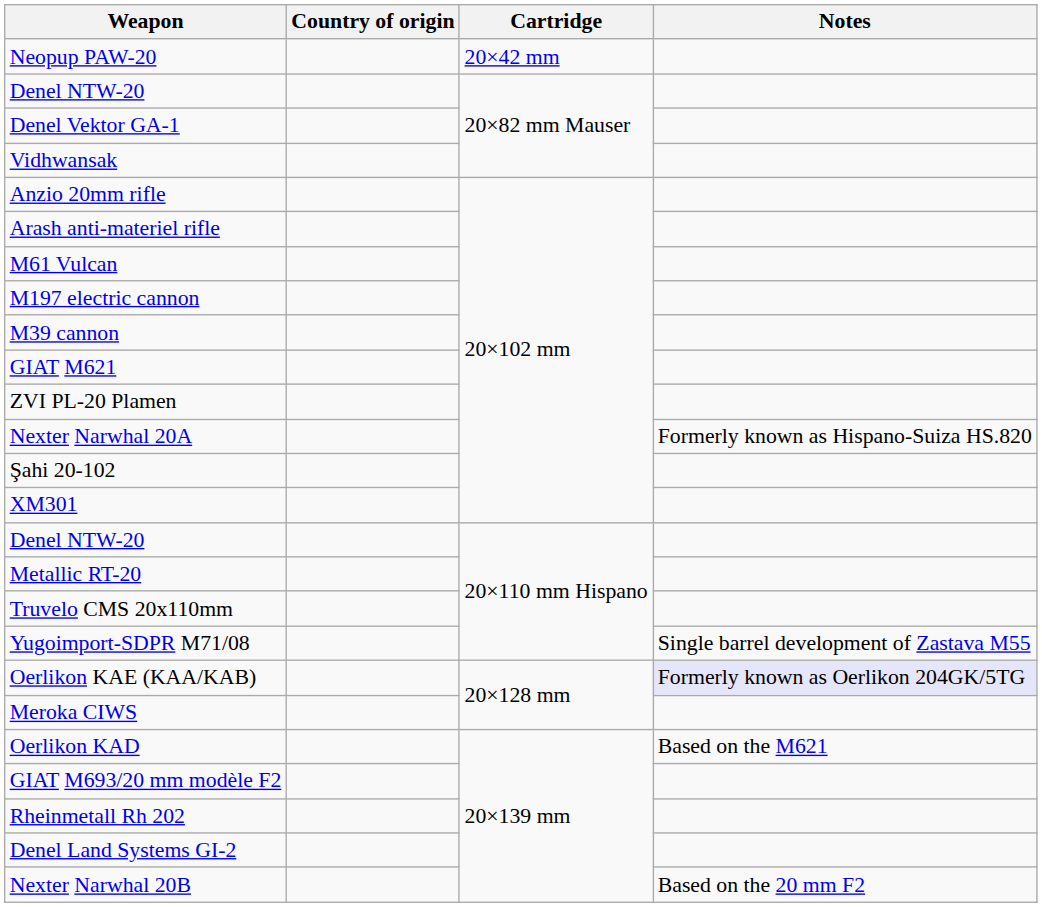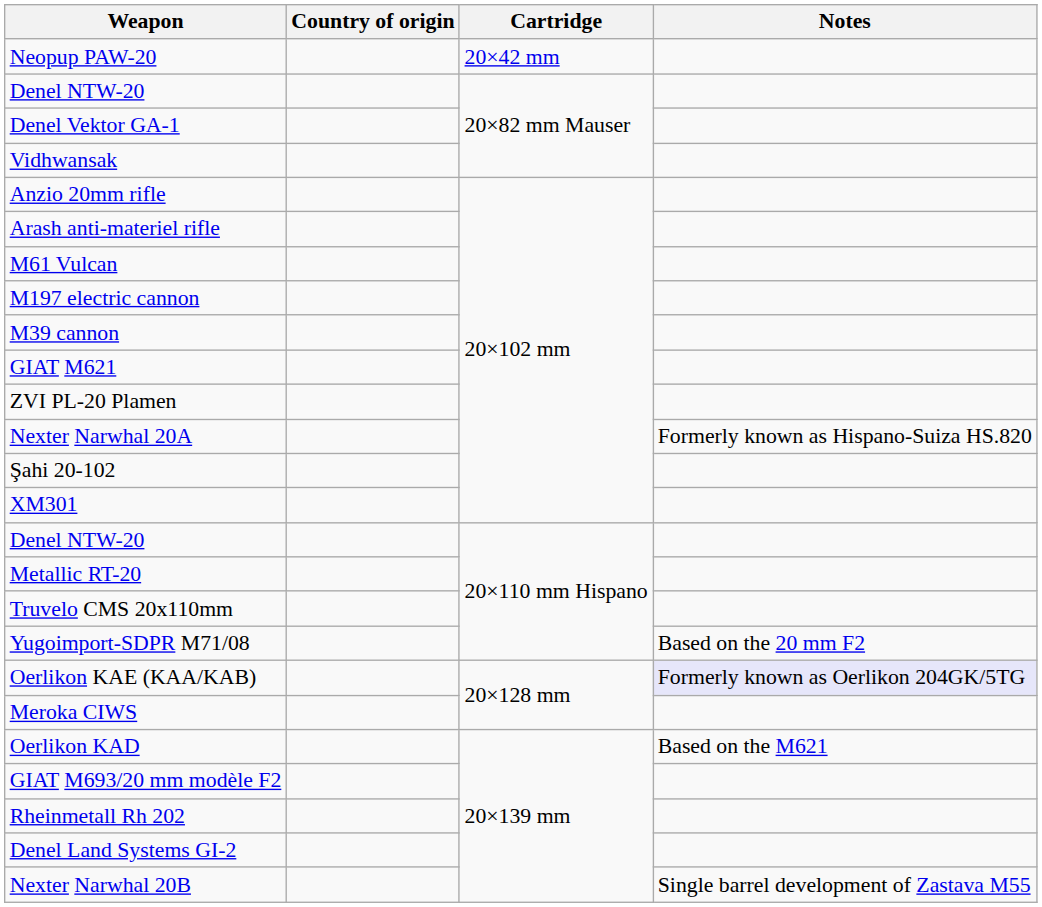Yugoimport-SDPR M71/08 | Notes: Single barrel development of Zastava M55 -> Based on the 20 mm F2
Nexter Narwhal 20B | Notes: Based on the 20 mm F2 -> Single barrel development of Zastava M55
